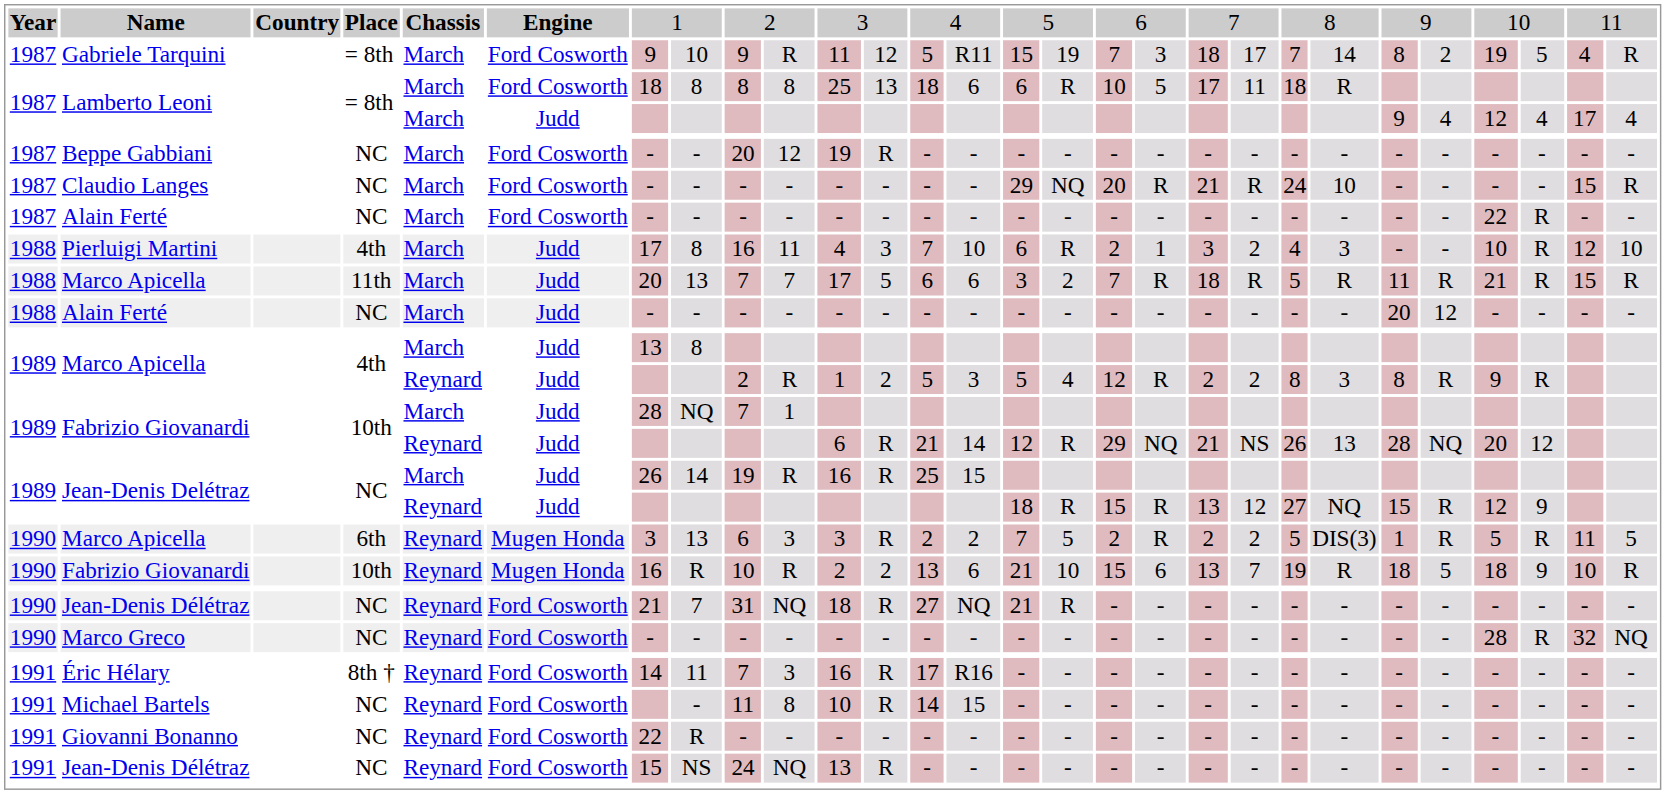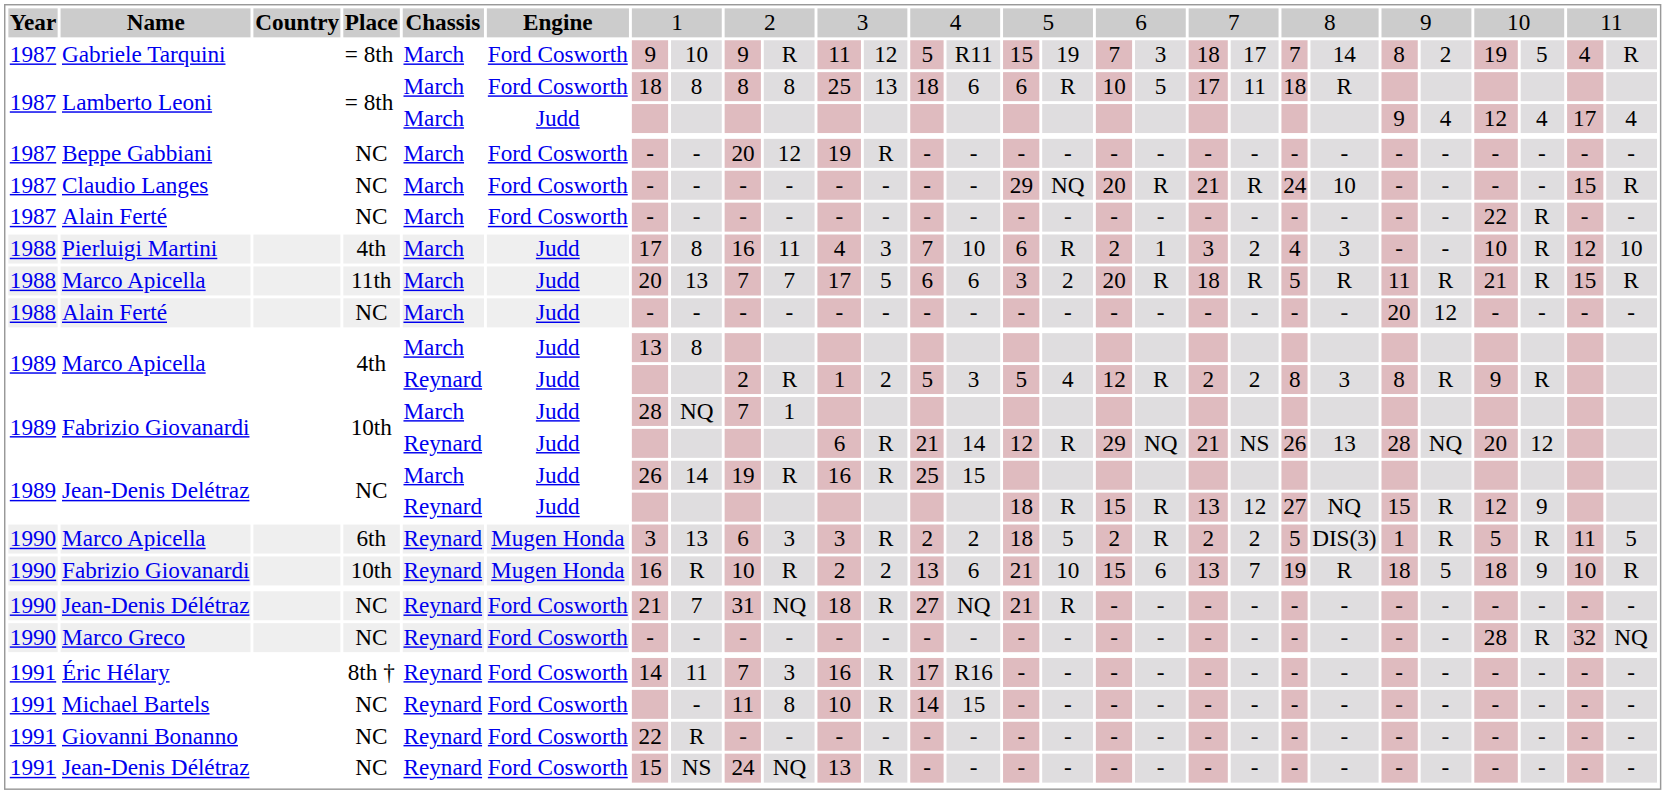1988 / Marco Apicella | column 17: 7 -> 20
1990 / Marco Apicella | column 15: 7 -> 18
